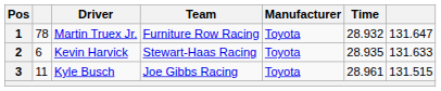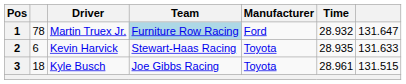1 | Team: no background -> lightblue background
1 | Manufacturer: Toyota -> Ford
3 | column 2: 11 -> 18
